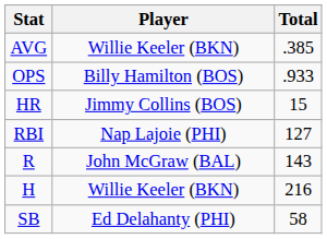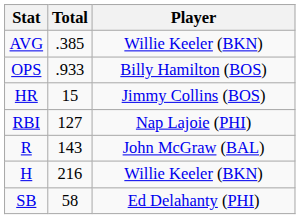columns swapped: Player <-> Total
